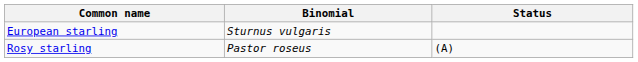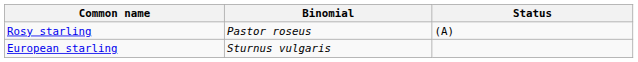rows swapped: European starling <-> Rosy starling
